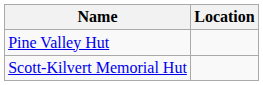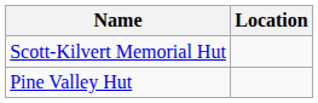rows swapped: Pine Valley Hut <-> Scott-Kilvert Memorial Hut
